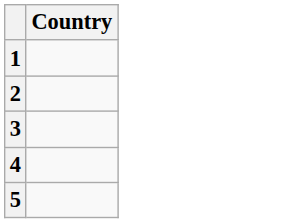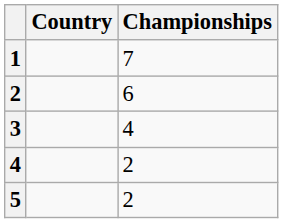+ column: Championships | 7 | 6 | 4 | 2 | 2
